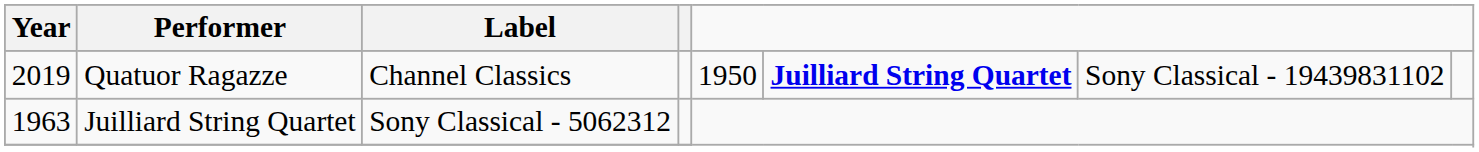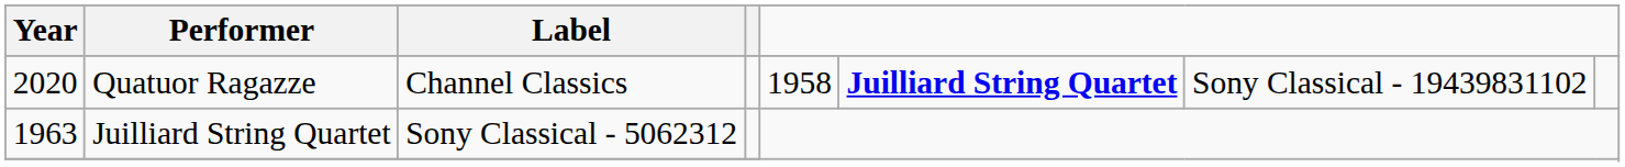Quatuor Ragazze | Year: 2019 -> 2020
Quatuor Ragazze | column 5: 1950 -> 1958
